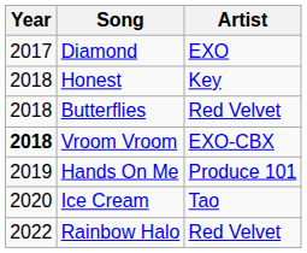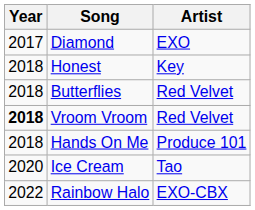Vroom Vroom | Artist: EXO-CBX -> Red Velvet
Hands On Me | Year: 2019 -> 2018
Rainbow Halo | Artist: Red Velvet -> EXO-CBX
